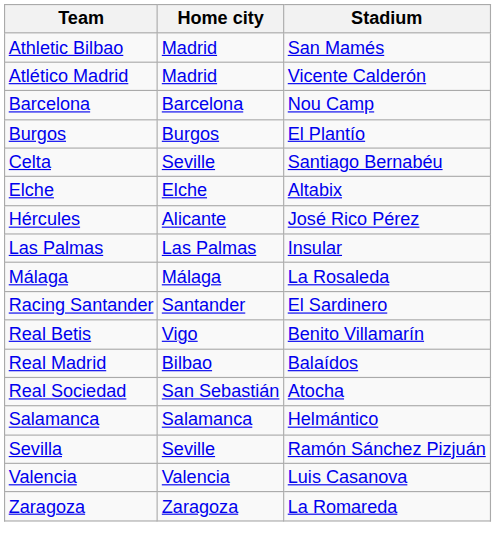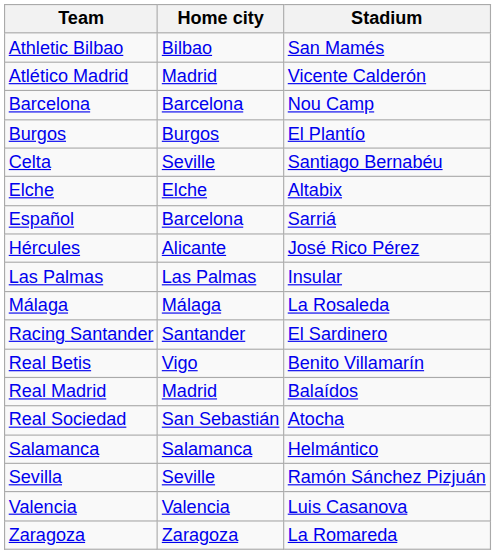Athletic Bilbao | Home city: Madrid -> Bilbao
+ row: Español | Barcelona | Sarriá
Real Madrid | Home city: Bilbao -> Madrid
